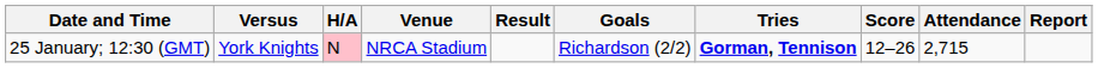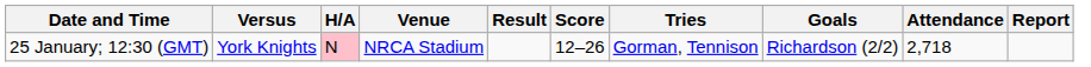columns swapped: Score <-> Goals
25 January; 12:30 (GMT) | Tries: bold -> normal
25 January; 12:30 (GMT) | Attendance: 2,715 -> 2,718
